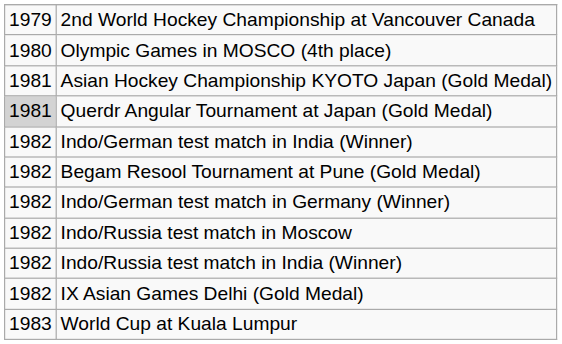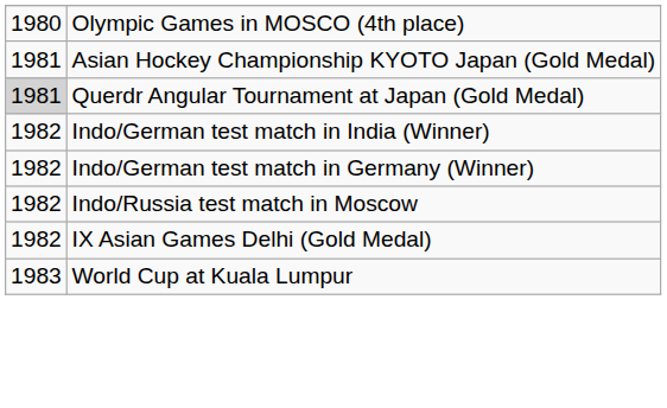- row: 1979 | 2nd World Hockey Championship at Vancouver Canada
- row: 1982 | Begam Resool Tournament at Pune (Gold Medal)
- row: 1982 | Indo/Russia test match in India (Winner)
